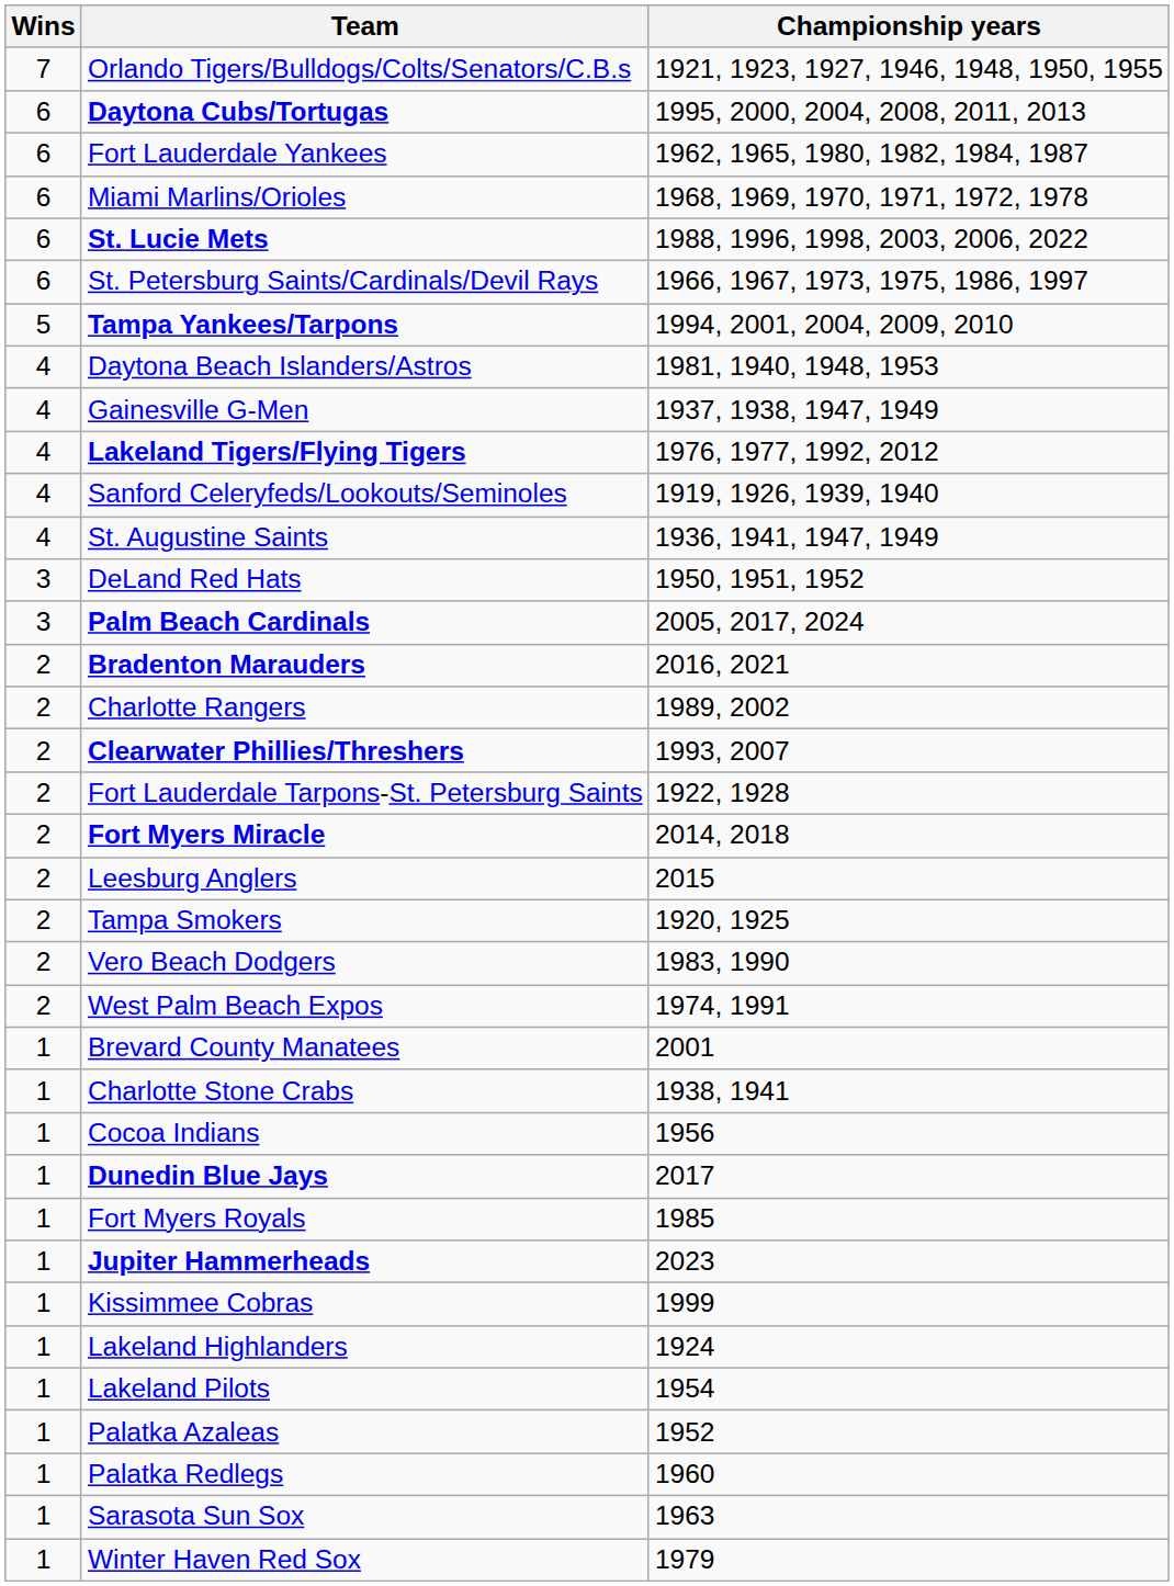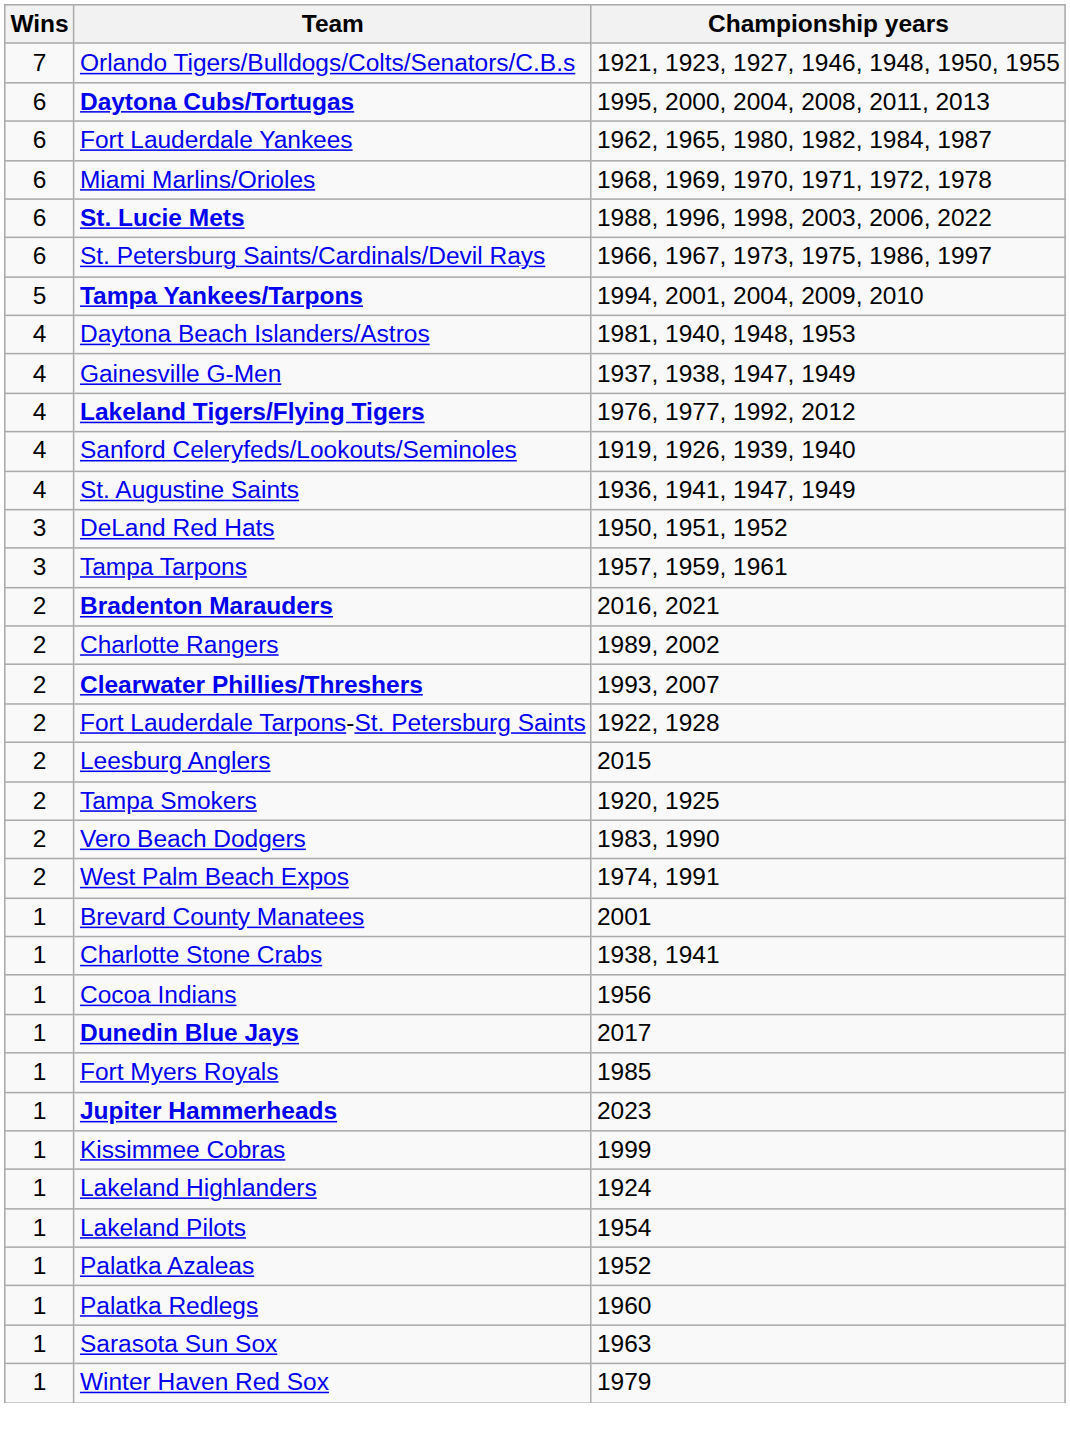- row: 3 | Palm Beach Cardinals | 2005, 2017, 2024
+ row: 3 | Tampa Tarpons | 1957, 1959, 1961
- row: 2 | Fort Myers Miracle | 2014, 2018
